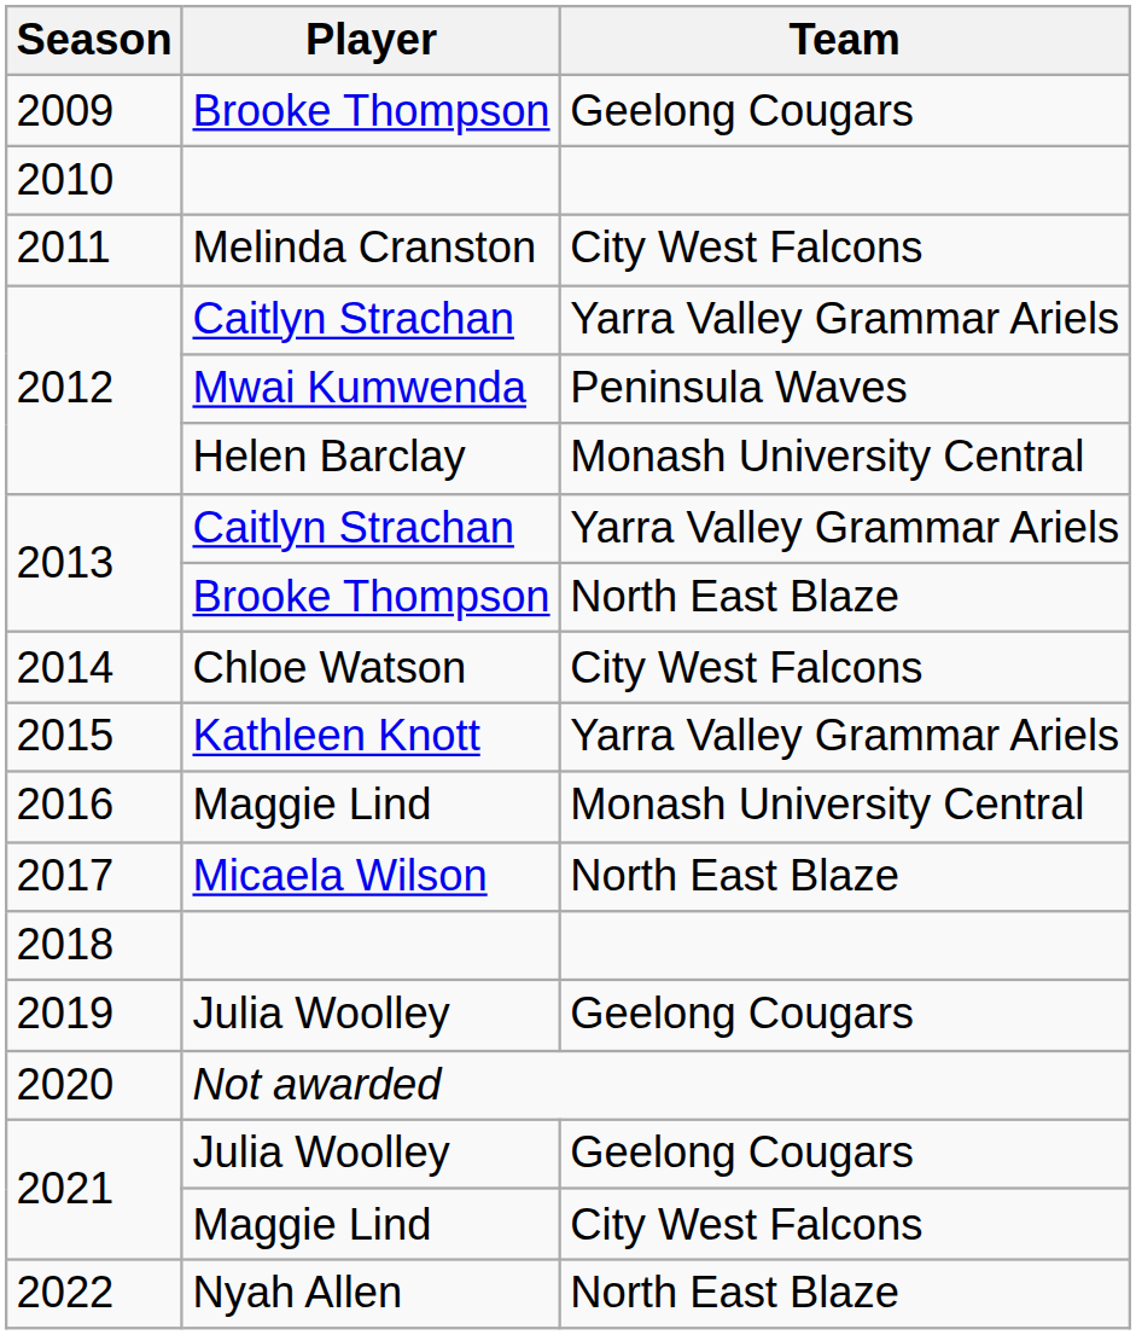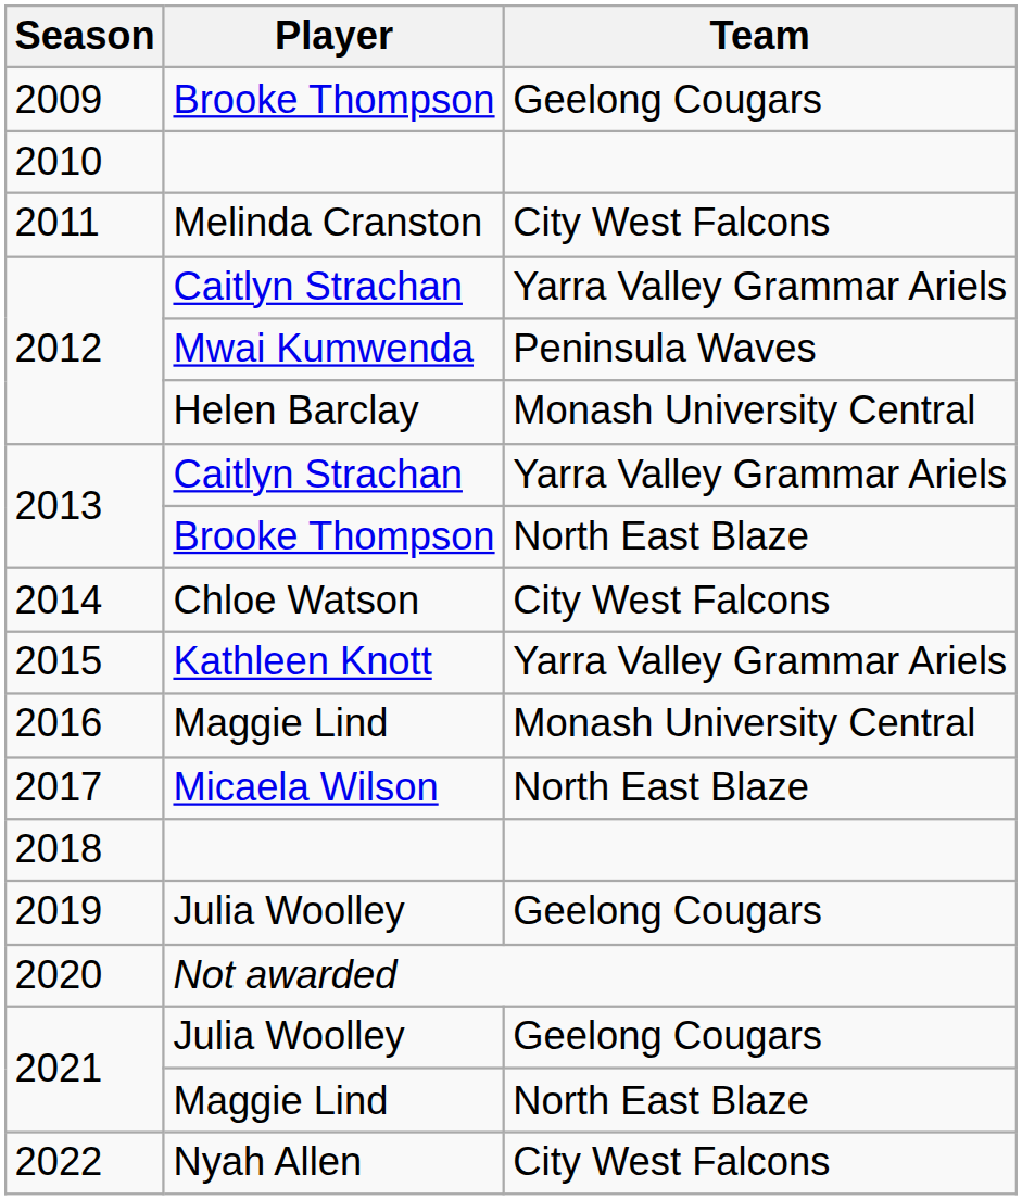2021 / Maggie Lind | Team: City West Falcons -> North East Blaze
2022 | Team: North East Blaze -> City West Falcons
